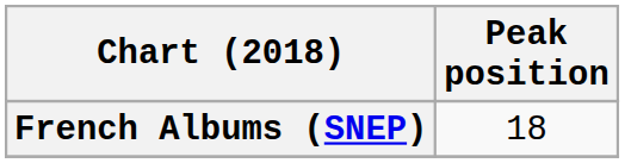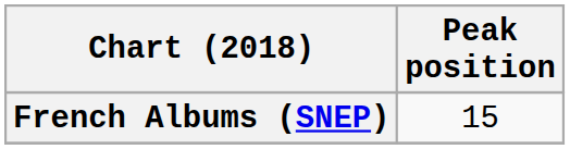French Albums (SNEP) | Peak position: 18 -> 15
